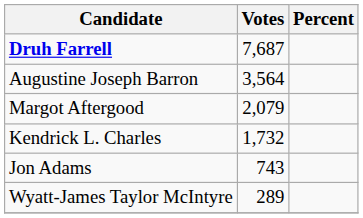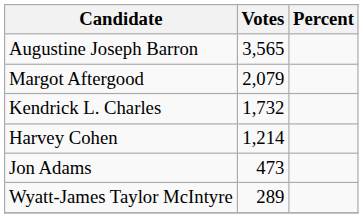- row: Druh Farrell | 7,687
Augustine Joseph Barron | Votes: 3,564 -> 3,565
+ row: Harvey Cohen | 1,214
Jon Adams | Votes: 743 -> 473
